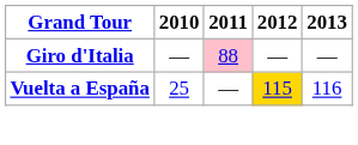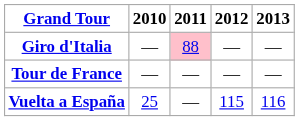+ row: Tour de France | — | — | — | —
Vuelta a España | 2012: gold background -> no background
